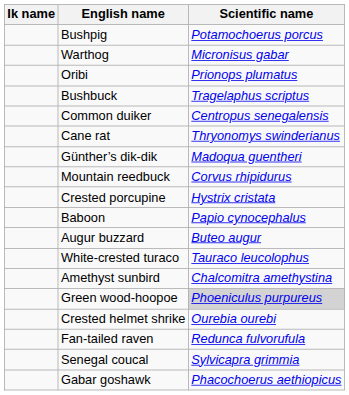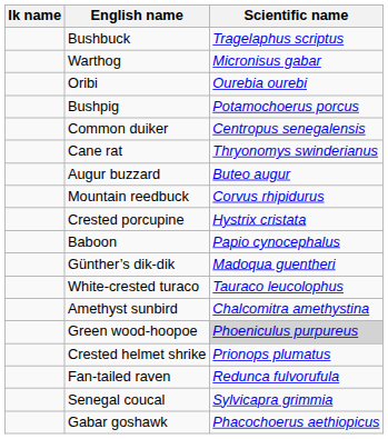rows swapped: Bushpig <-> Bushbuck
Oribi | Scientific name: Prionops plumatus -> Ourebia ourebi
rows swapped: Günther’s dik-dik <-> Augur buzzard
Crested helmet shrike | Scientific name: Ourebia ourebi -> Prionops plumatus
